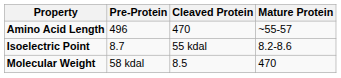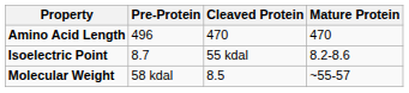Amino Acid Length | Mature Protein: ~55-57 -> 470
Molecular Weight | Mature Protein: 470 -> ~55-57
